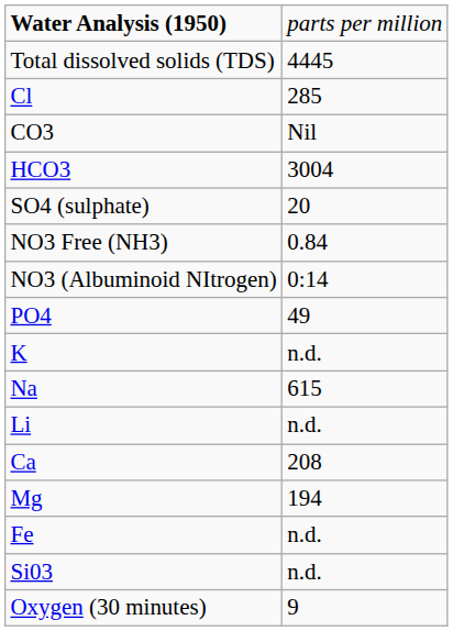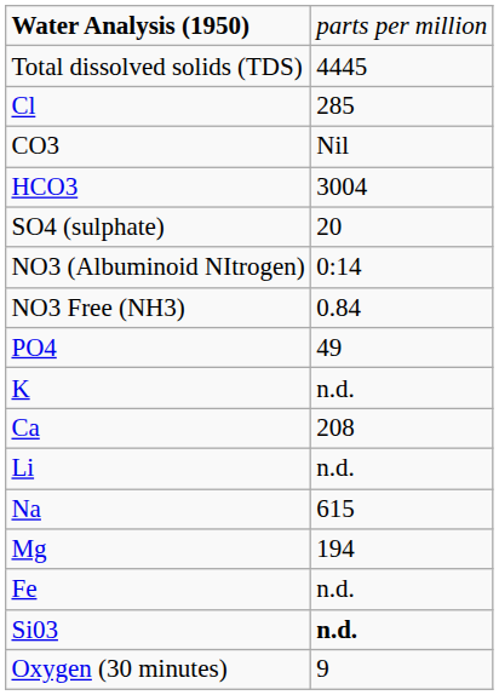rows swapped: NO3 (Albuminoid NItrogen) <-> NO3 Free (NH3)
rows swapped: Na <-> Ca
Si03 | column 2: normal -> bold
